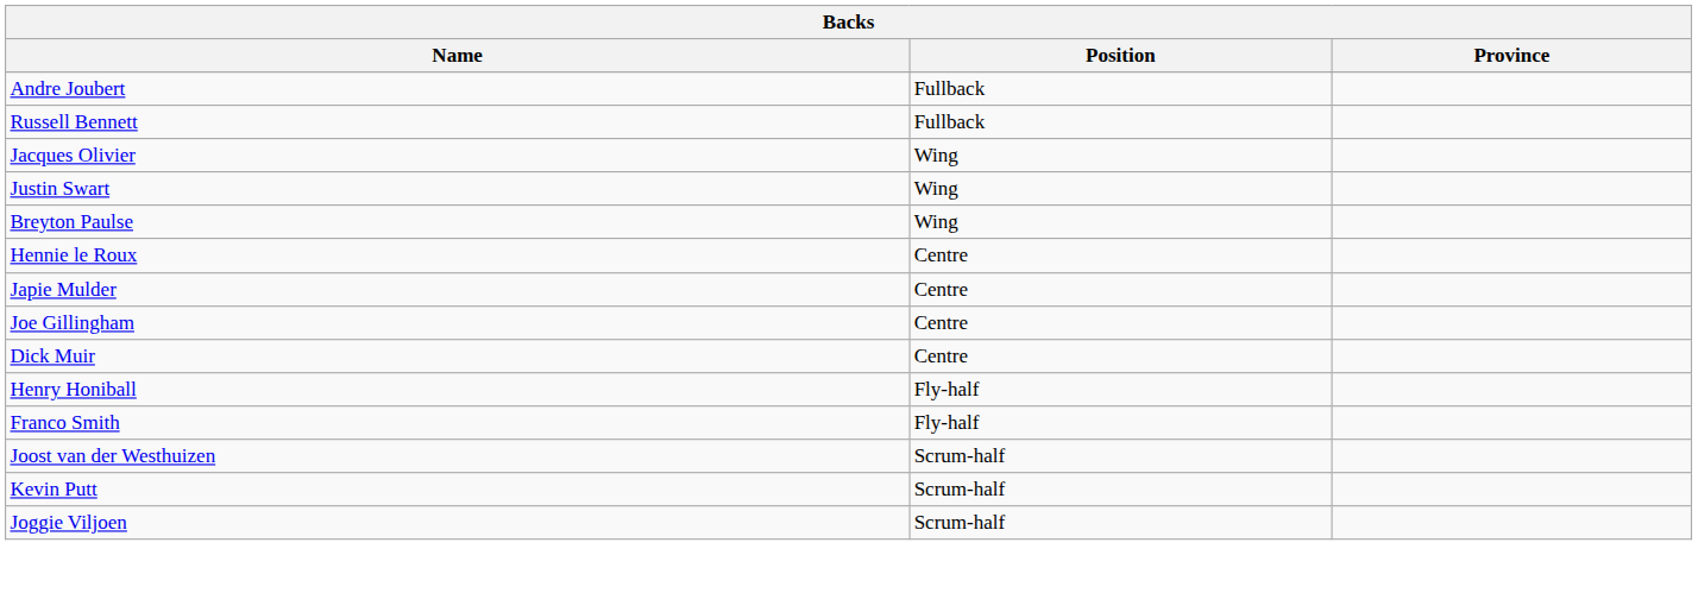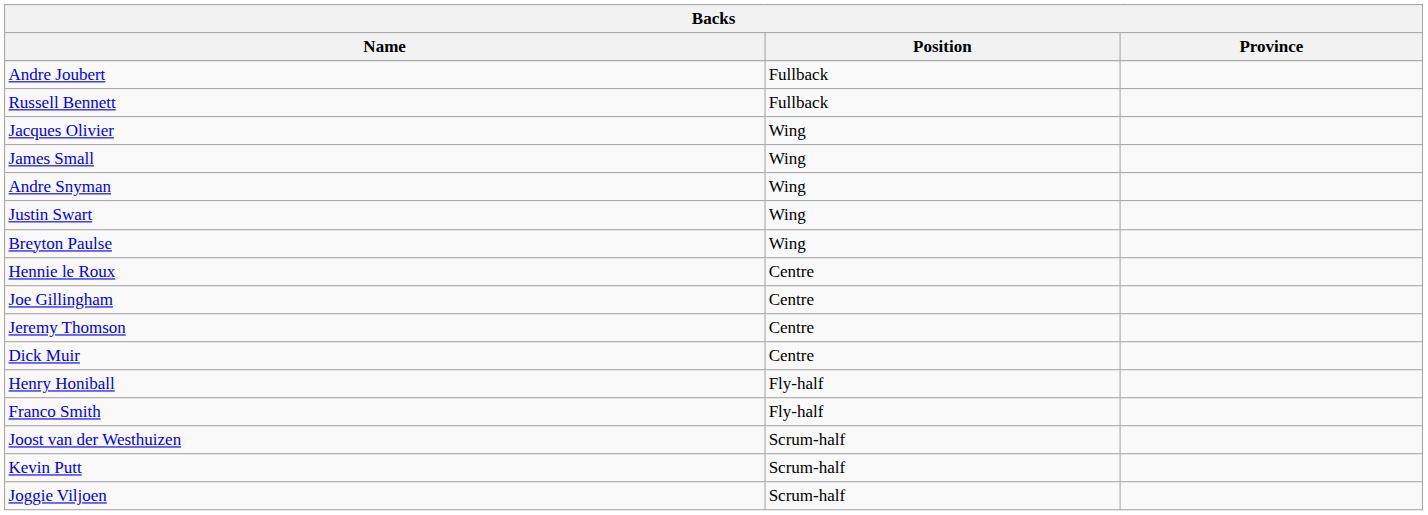+ row: James Small | Wing
+ row: Andre Snyman | Wing
- row: Japie Mulder | Centre
+ row: Jeremy Thomson | Centre
